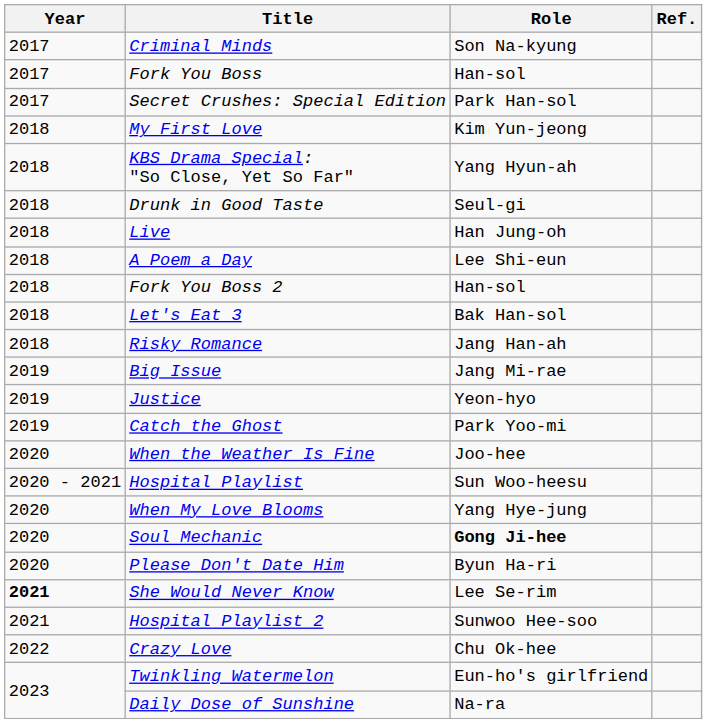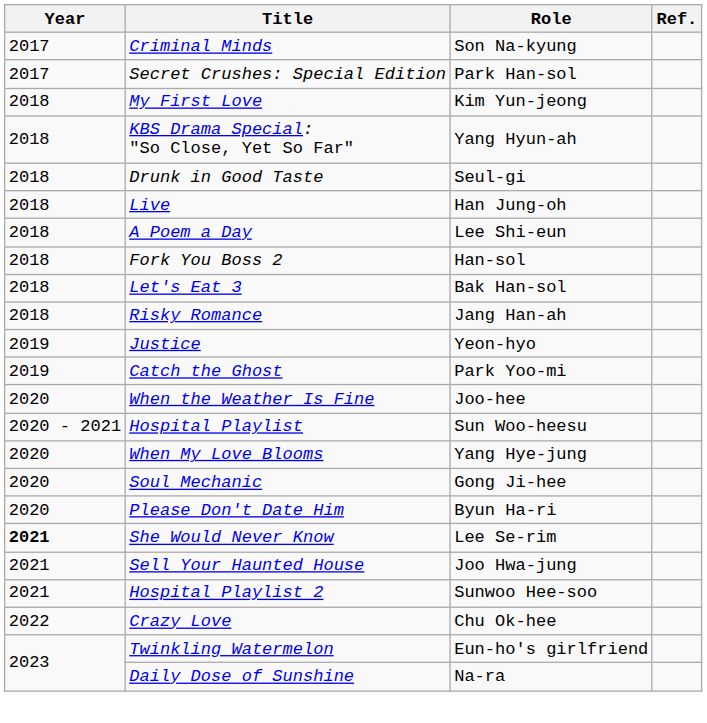- row: 2017 | Fork You Boss | Han-sol
- row: 2019 | Big Issue | Jang Mi-rae
Soul Mechanic | Role: bold -> normal
+ row: 2021 | Sell Your Haunted House | Joo Hwa-jung
